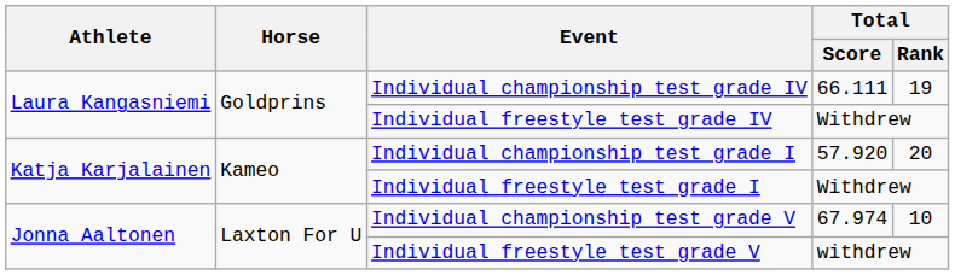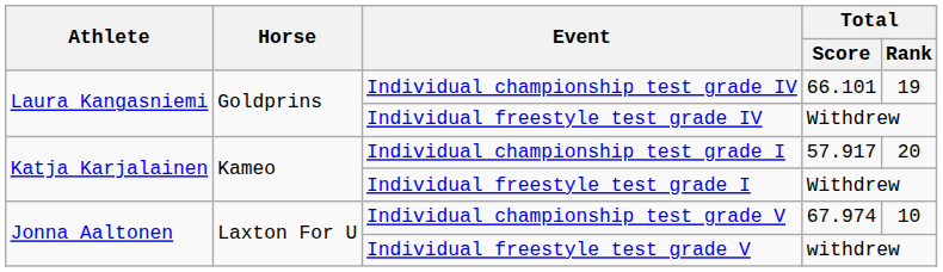Individual championship test grade IV | Total / Score: 66.111 -> 66.101
Individual championship test grade I | Total / Score: 57.920 -> 57.917
